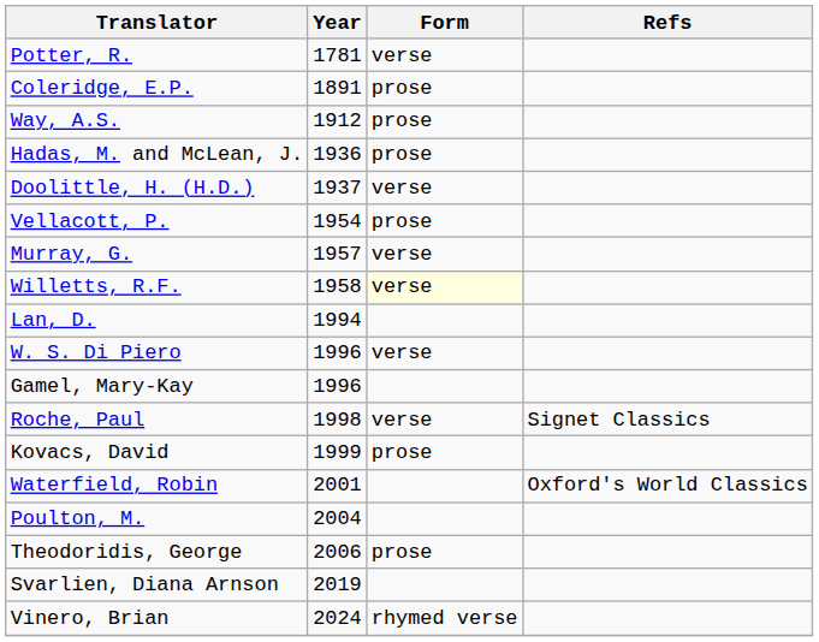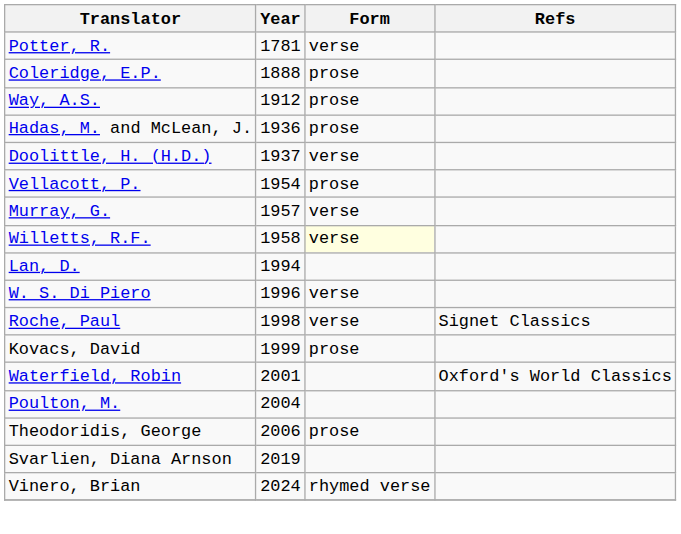Coleridge, E.P. | Year: 1891 -> 1888
- row: Gamel, Mary-Kay | 1996
